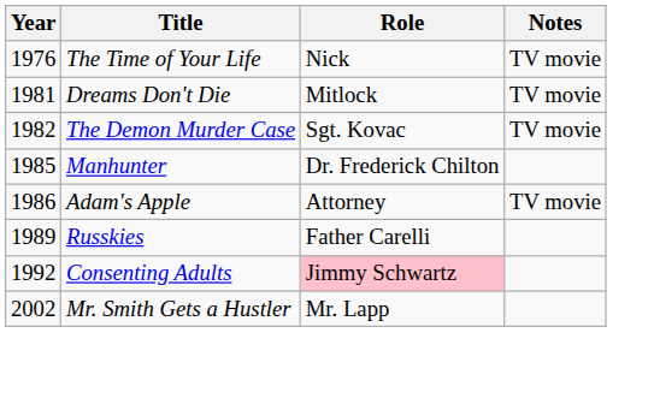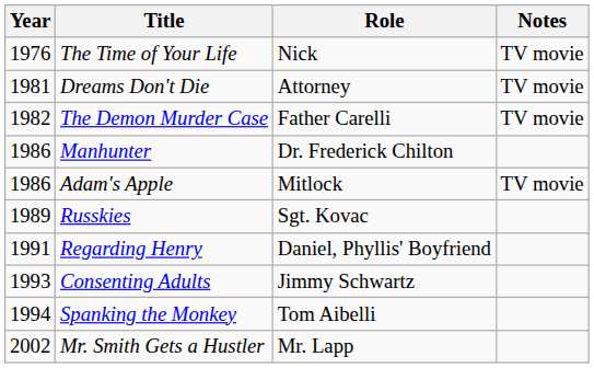Dreams Don't Die | Role: Mitlock -> Attorney
The Demon Murder Case | Role: Sgt. Kovac -> Father Carelli
Manhunter | Year: 1985 -> 1986
Adam's Apple | Role: Attorney -> Mitlock
Russkies | Role: Father Carelli -> Sgt. Kovac
+ row: 1991 | Regarding Henry | Daniel, Phyllis' Boyfriend
Consenting Adults | Year: 1992 -> 1993
Consenting Adults | Role: pink background -> no background
+ row: 1994 | Spanking the Monkey | Tom Aibelli
